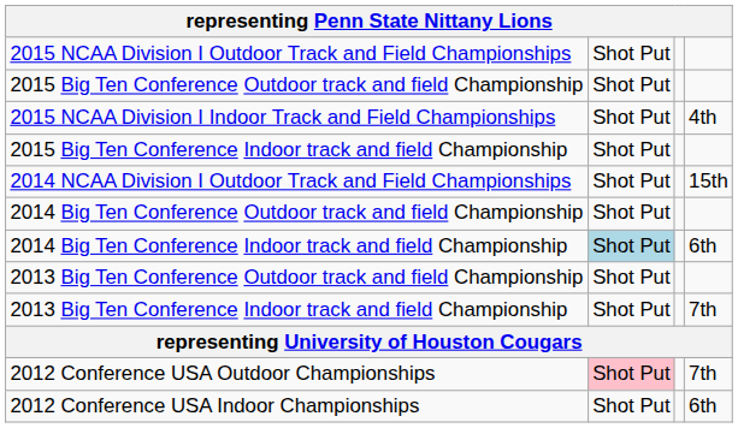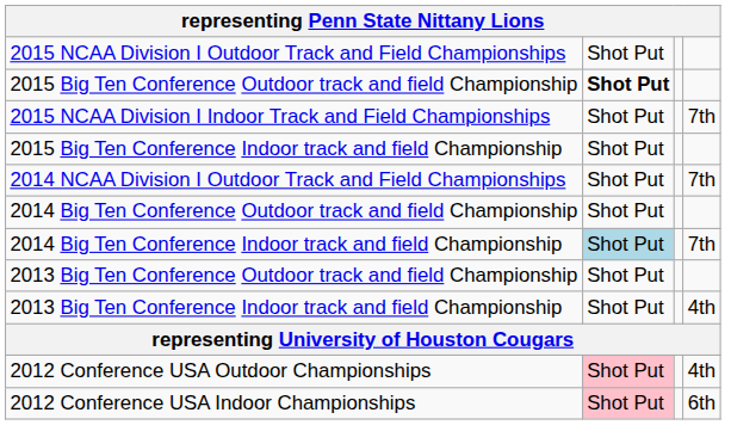2015 Big Ten Conference Outdoor track and field Championship | column 2: normal -> bold
2015 NCAA Division I Indoor Track and Field Championships | column 4: 4th -> 7th
2014 NCAA Division I Outdoor Track and Field Championships | column 4: 15th -> 7th
2014 Big Ten Conference Indoor track and field Championship | column 4: 6th -> 7th
2013 Big Ten Conference Indoor track and field Championship | column 4: 7th -> 4th
2012 Conference USA Outdoor Championships | column 4: 7th -> 4th
2012 Conference USA Indoor Championships | column 2: no background -> pink background
